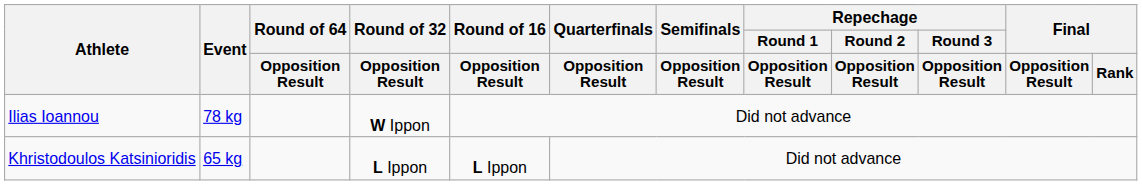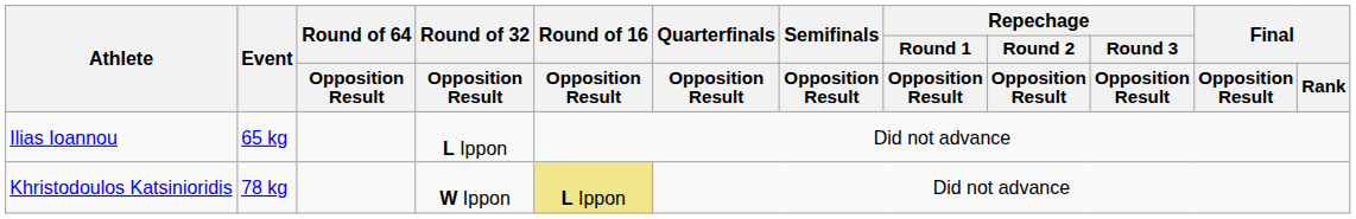Ilias Ioannou | Event: 78 kg -> 65 kg
Ilias Ioannou | Round of 32 / Opposition Result: W Ippon -> L Ippon
Khristodoulos Katsinioridis | Event: 65 kg -> 78 kg
Khristodoulos Katsinioridis | Round of 32 / Opposition Result: L Ippon -> W Ippon
Khristodoulos Katsinioridis | Round of 16 / Opposition Result: no background -> khaki background
